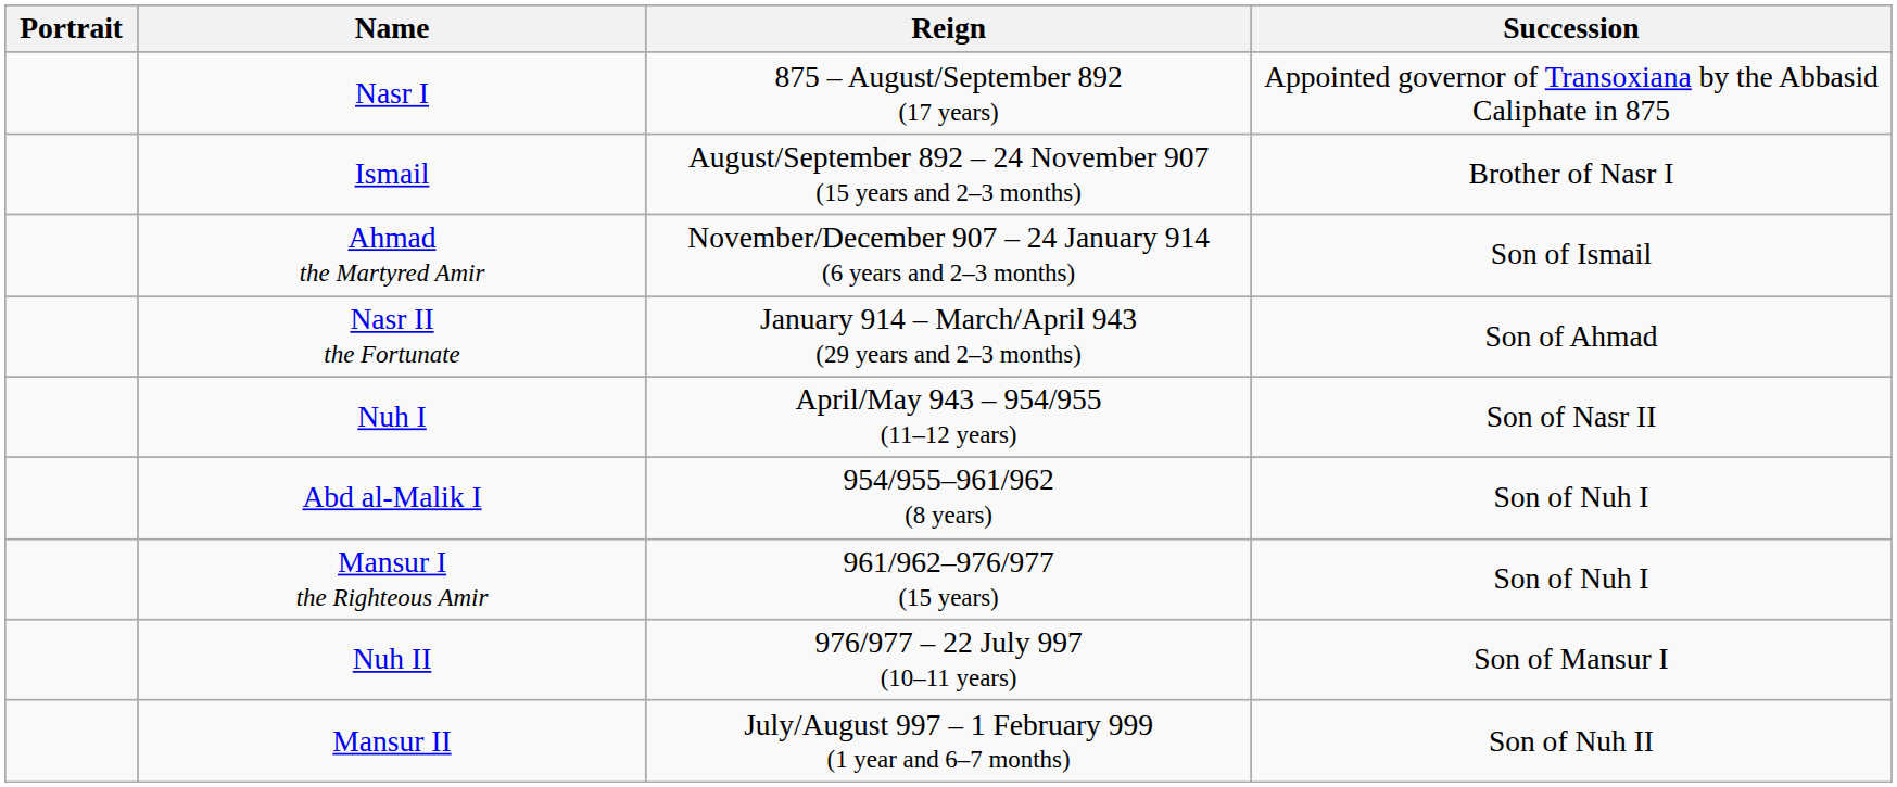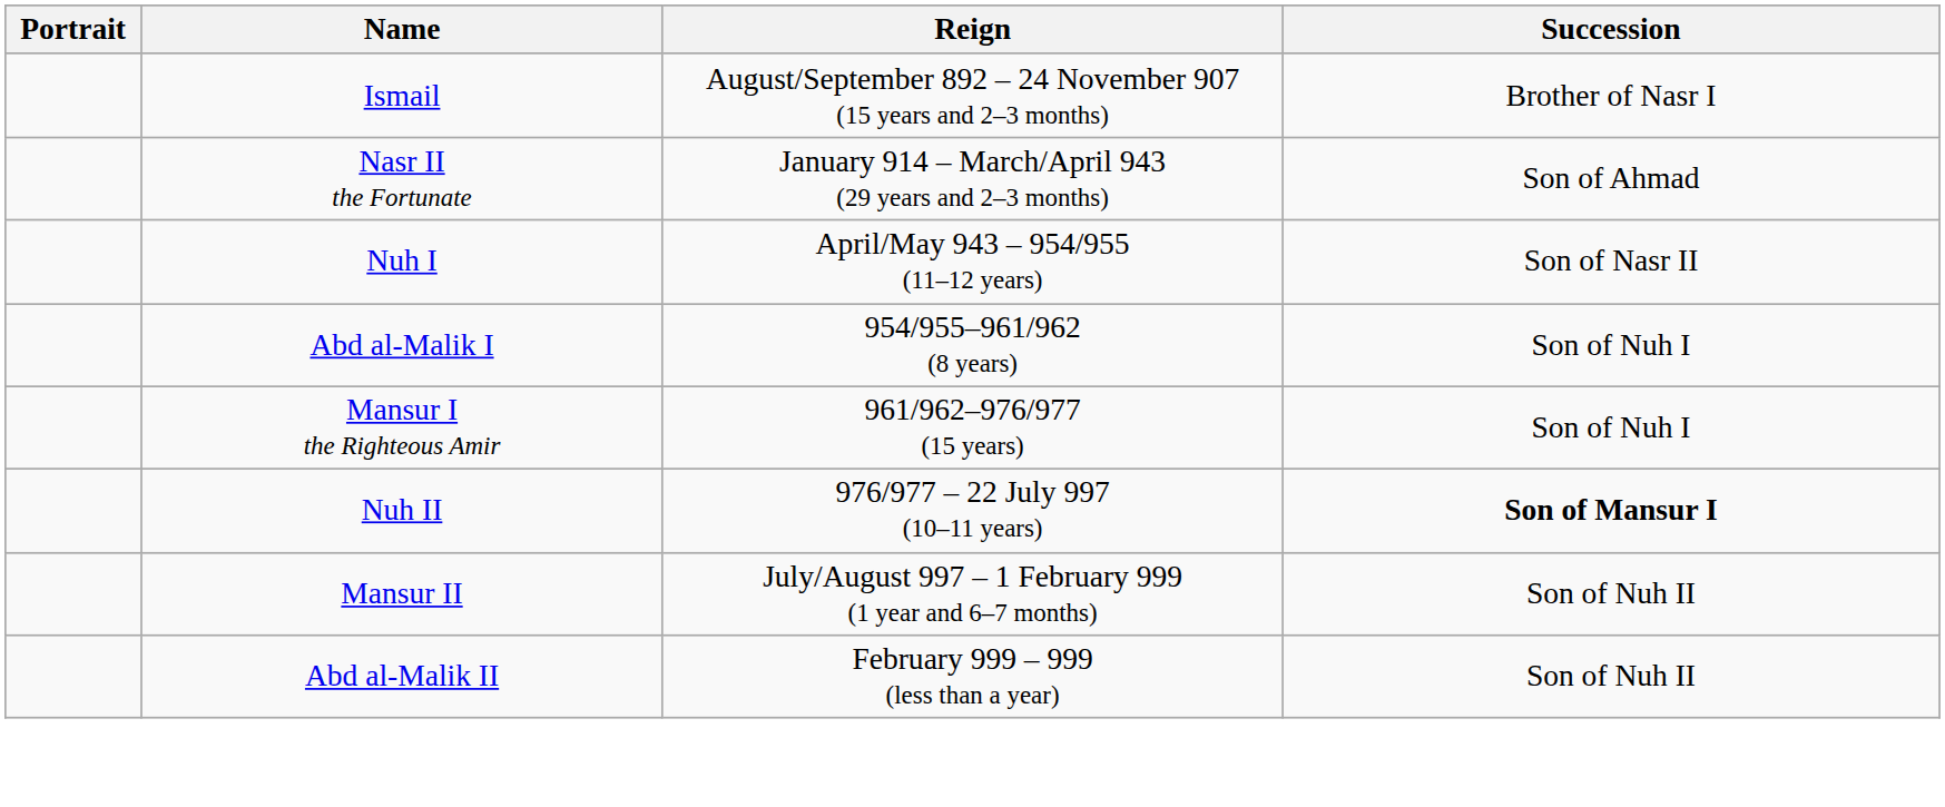- row: Nasr I | 875 – August/September 892 (17 years) | Appointed governor of Transoxiana by the Abbasid Caliphate in 875
- row: Ahmad the Martyred Amir | November/December 907 – 24 January 914 (6 years and 2–3 months) | Son of Ismail
Nuh II | Succession: normal -> bold
+ row: Abd al-Malik II | February 999 – 999 (less than a year) | Son of Nuh II
